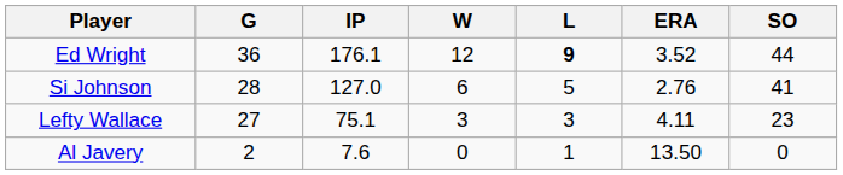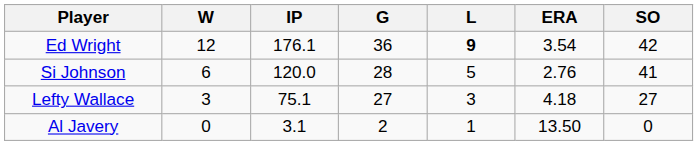columns swapped: G <-> W
Ed Wright | ERA: 3.52 -> 3.54
Ed Wright | SO: 44 -> 42
Si Johnson | IP: 127.0 -> 120.0
Lefty Wallace | ERA: 4.11 -> 4.18
Lefty Wallace | SO: 23 -> 27
Al Javery | IP: 7.6 -> 3.1
